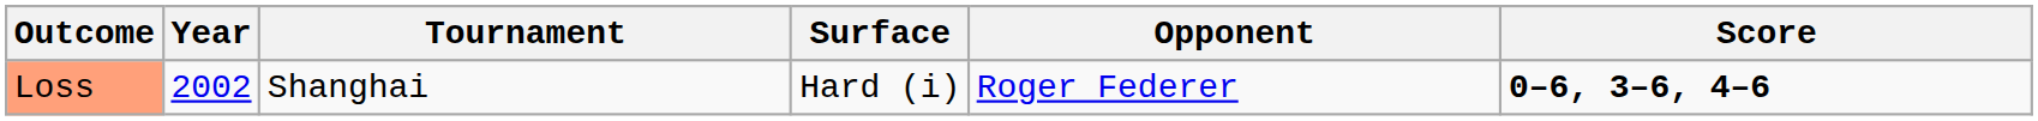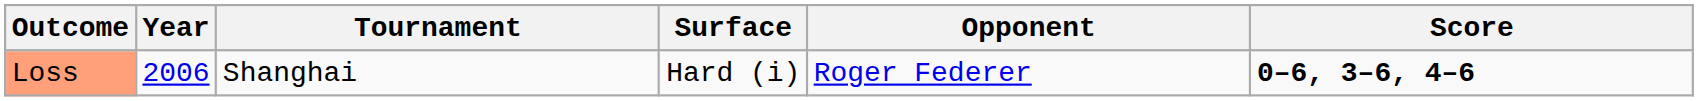Loss | Year: 2002 -> 2006
